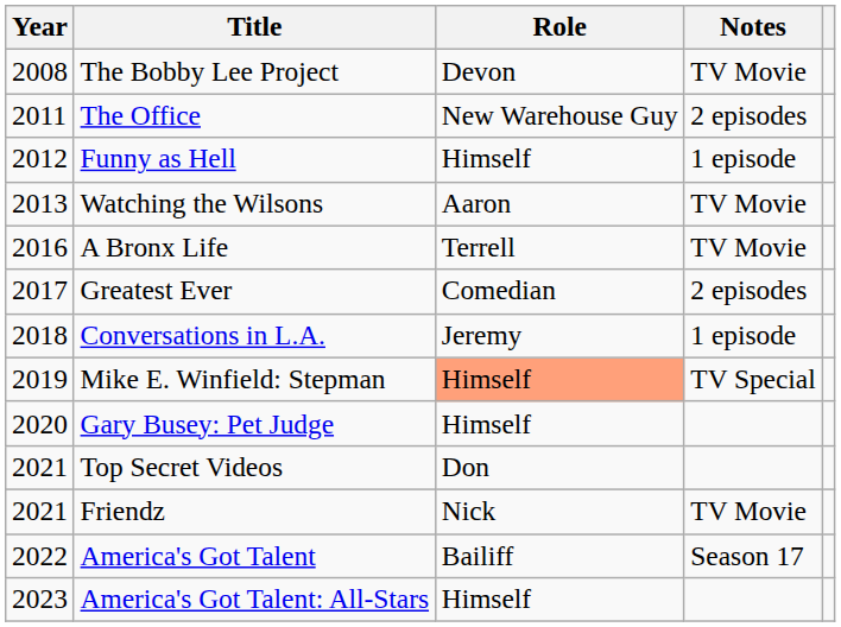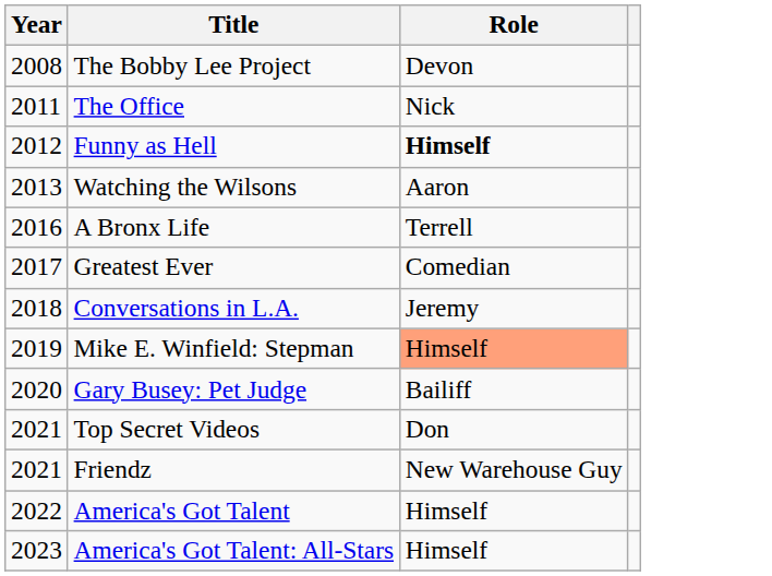- column: Notes | TV Movie | 2 episodes | 1 episode | TV Movie | TV Movie | 2 episodes | 1 episode | TV Special | TV Movie | Season 17
The Office | Role: New Warehouse Guy -> Nick
Funny as Hell | Role: normal -> bold
Gary Busey: Pet Judge | Role: Himself -> Bailiff
Friendz | Role: Nick -> New Warehouse Guy
America's Got Talent | Role: Bailiff -> Himself
